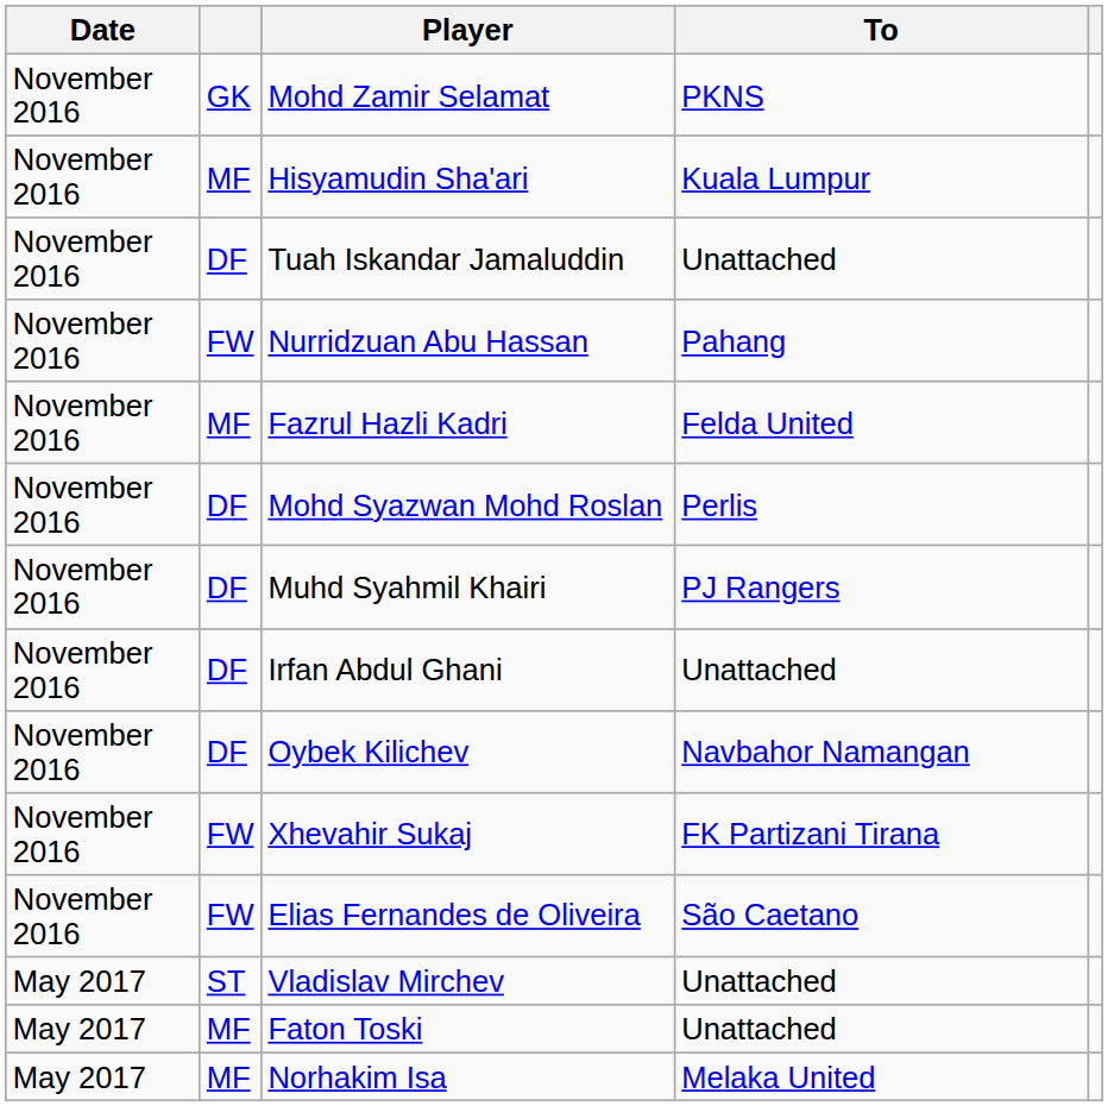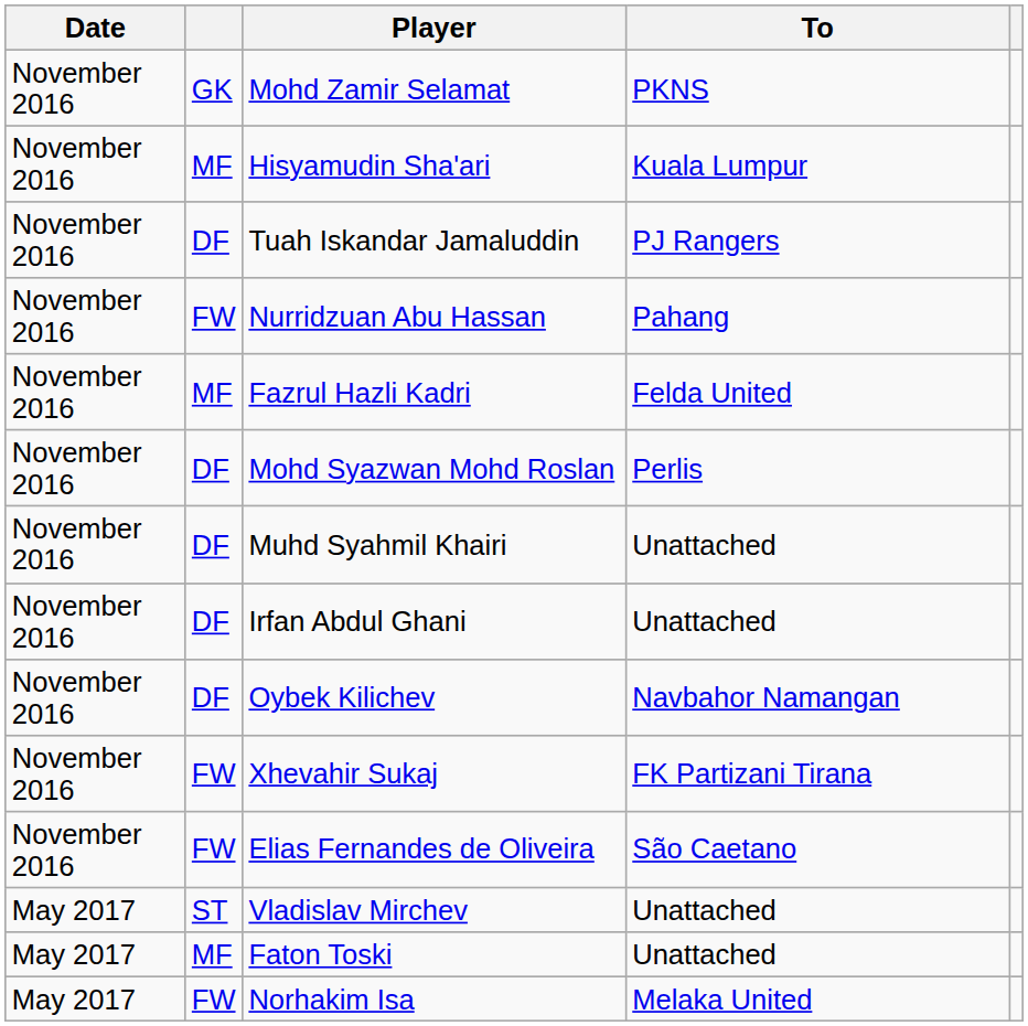Tuah Iskandar Jamaluddin | To: Unattached -> PJ Rangers
Muhd Syahmil Khairi | To: PJ Rangers -> Unattached
Norhakim Isa | column 2: MF -> FW
